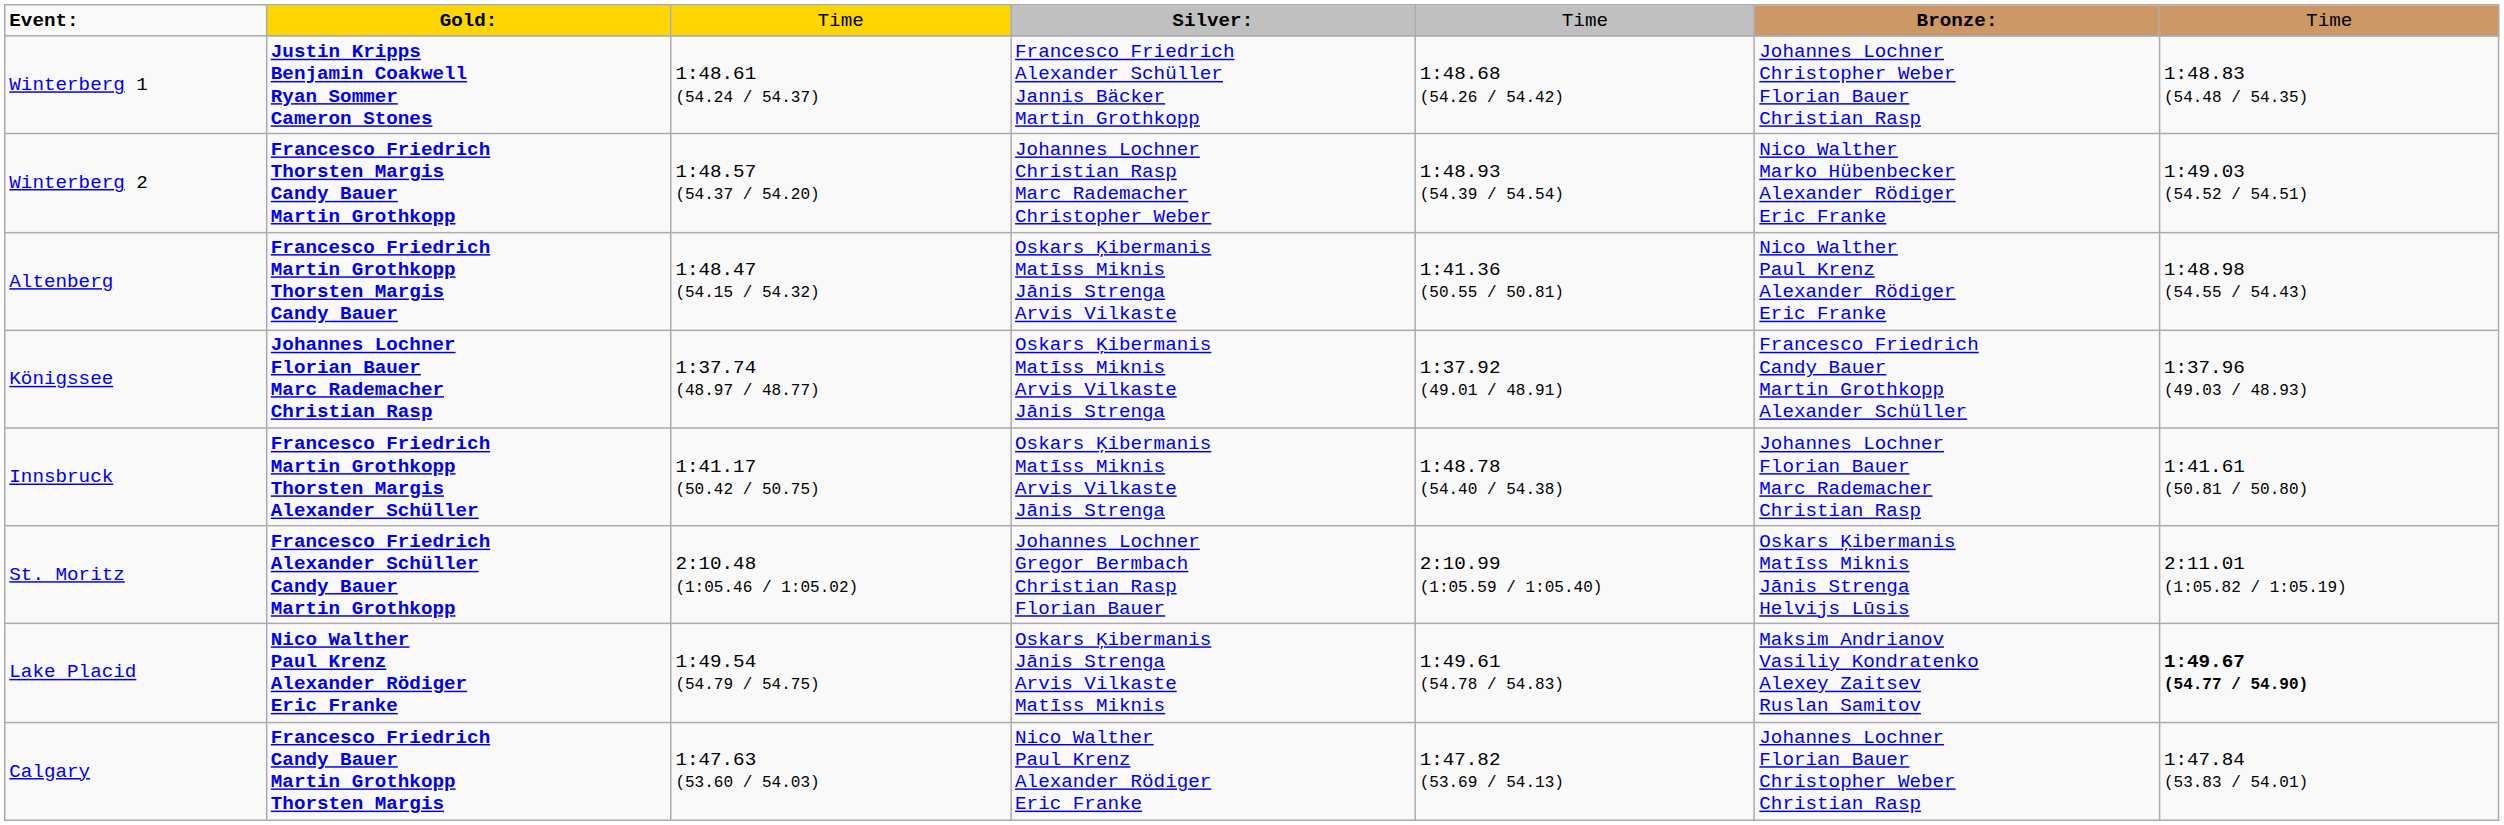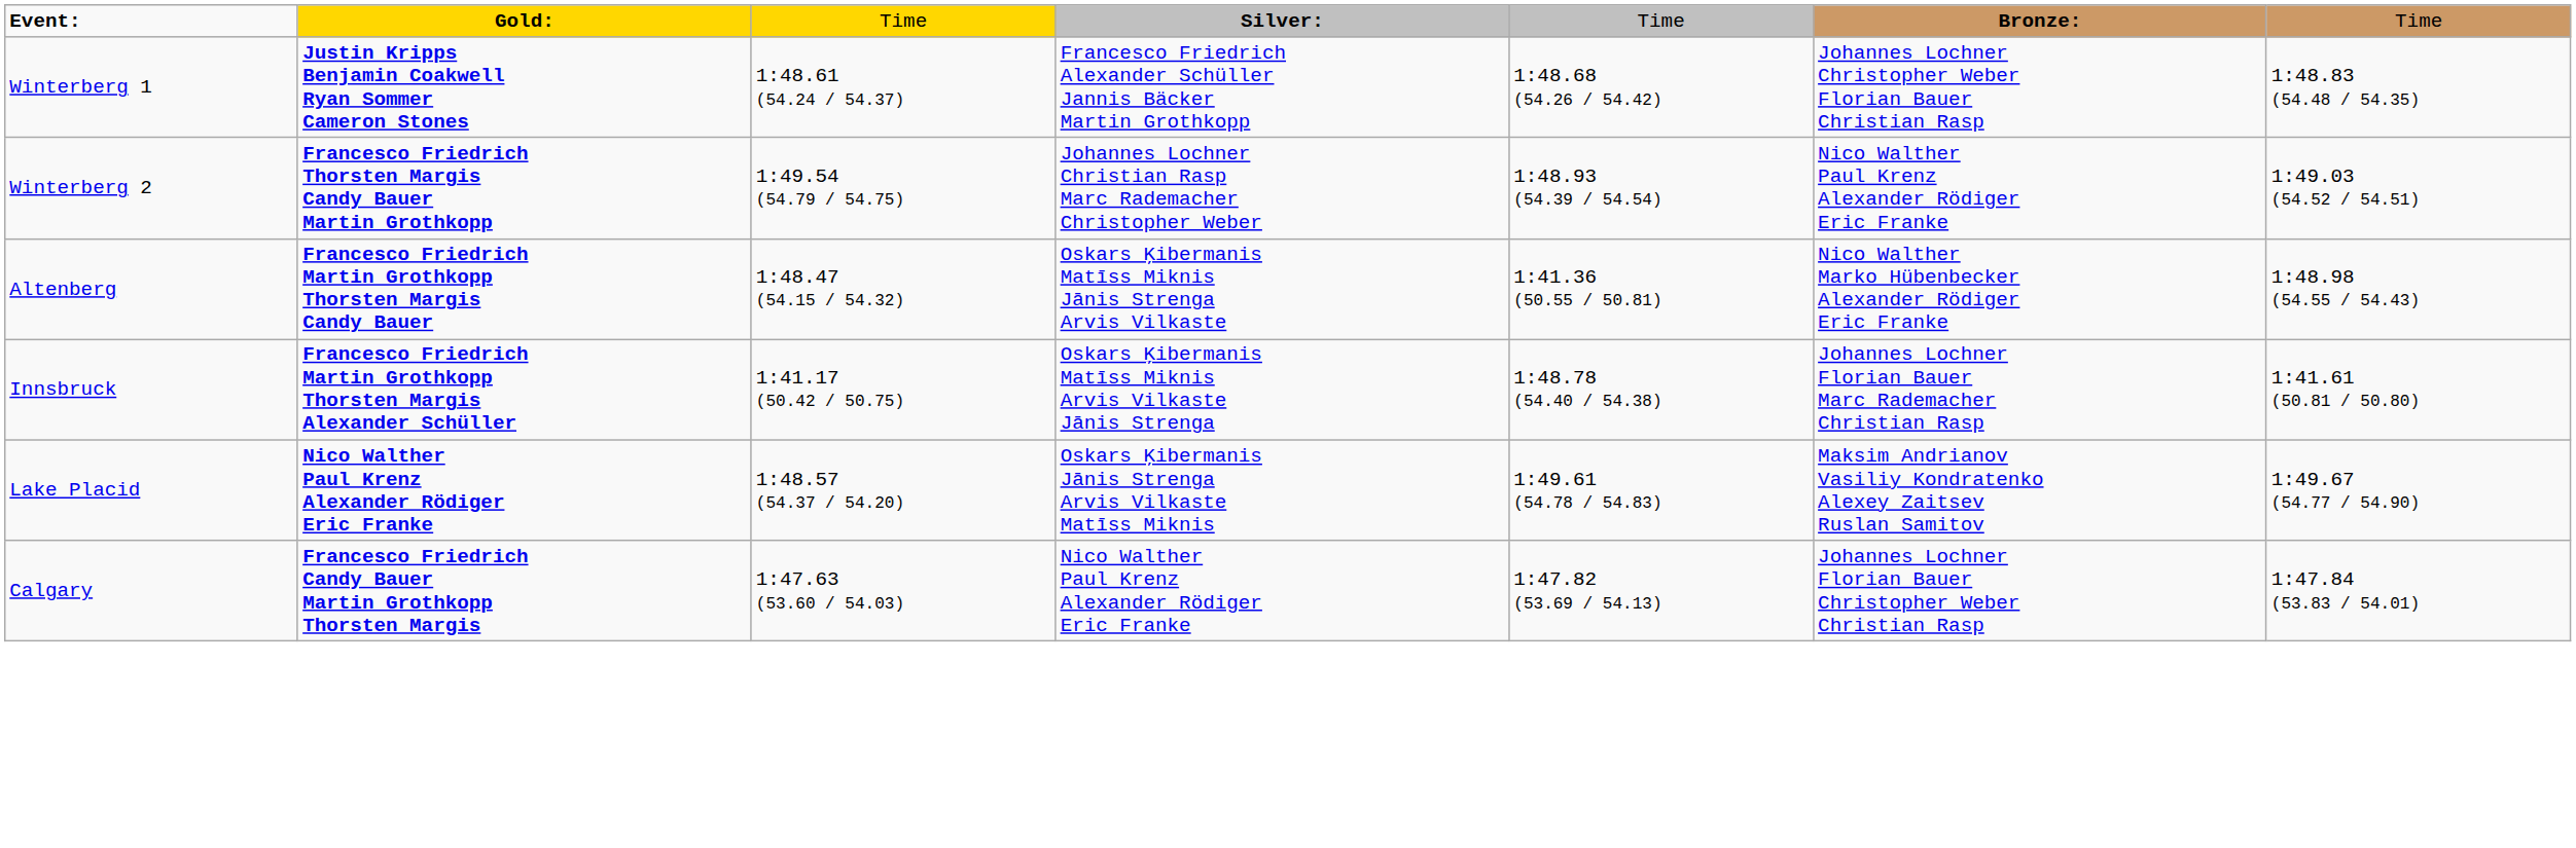Winterberg 2 | column 3: 1:48.57 (54.37 / 54.20) -> 1:49.54 (54.79 / 54.75)
Winterberg 2 | column 6: Nico Walther Marko Hübenbecker Alexander Rödiger Eric Franke -> Nico Walther Paul Krenz Alexander Rödiger Eric Franke
Altenberg | column 6: Nico Walther Paul Krenz Alexander Rödiger Eric Franke -> Nico Walther Marko Hübenbecker Alexander Rödiger Eric Franke
- row: Königssee | Johannes Lochner Florian Bauer Marc Rademacher Christian Rasp | 1:37.74 (48.97 / 48.77) | Oskars Ķibermanis Matīss Miknis Arvis Vilkaste Jānis Strenga | 1:37.92 (49.01 / 48.91) | Francesco Friedrich Candy Bauer Martin Grothkopp Alexander Schüller | 1:37.96 (49.03 / 48.93)
- row: St. Moritz | Francesco Friedrich Alexander Schüller Candy Bauer Martin Grothkopp | 2:10.48 (1:05.46 / 1:05.02) | Johannes Lochner Gregor Bermbach Christian Rasp Florian Bauer | 2:10.99 (1:05.59 / 1:05.40) | Oskars Ķibermanis Matīss Miknis Jānis Strenga Helvijs Lūsis | 2:11.01 (1:05.82 / 1:05.19)
Lake Placid | column 3: 1:49.54 (54.79 / 54.75) -> 1:48.57 (54.37 / 54.20)
Lake Placid | column 7: bold -> normal
